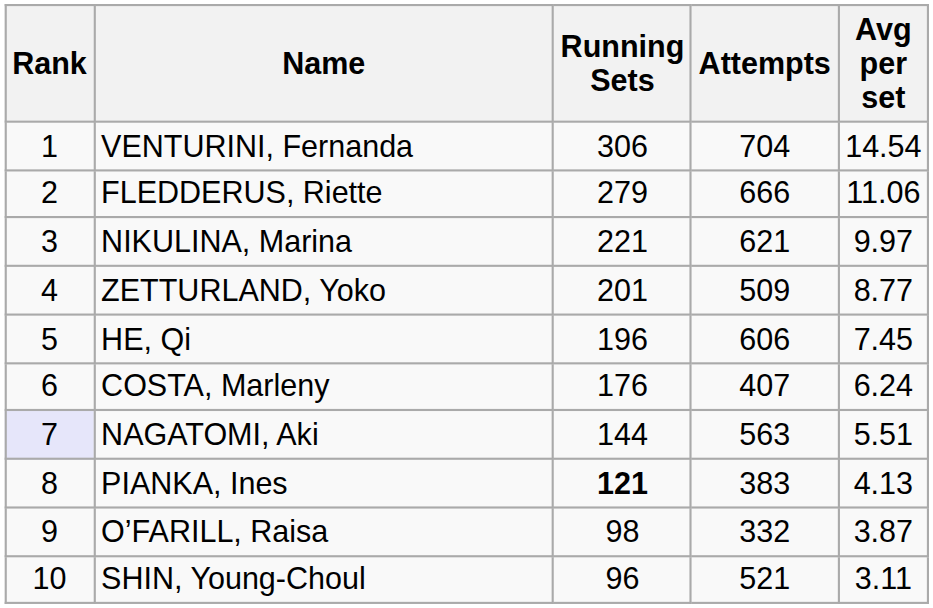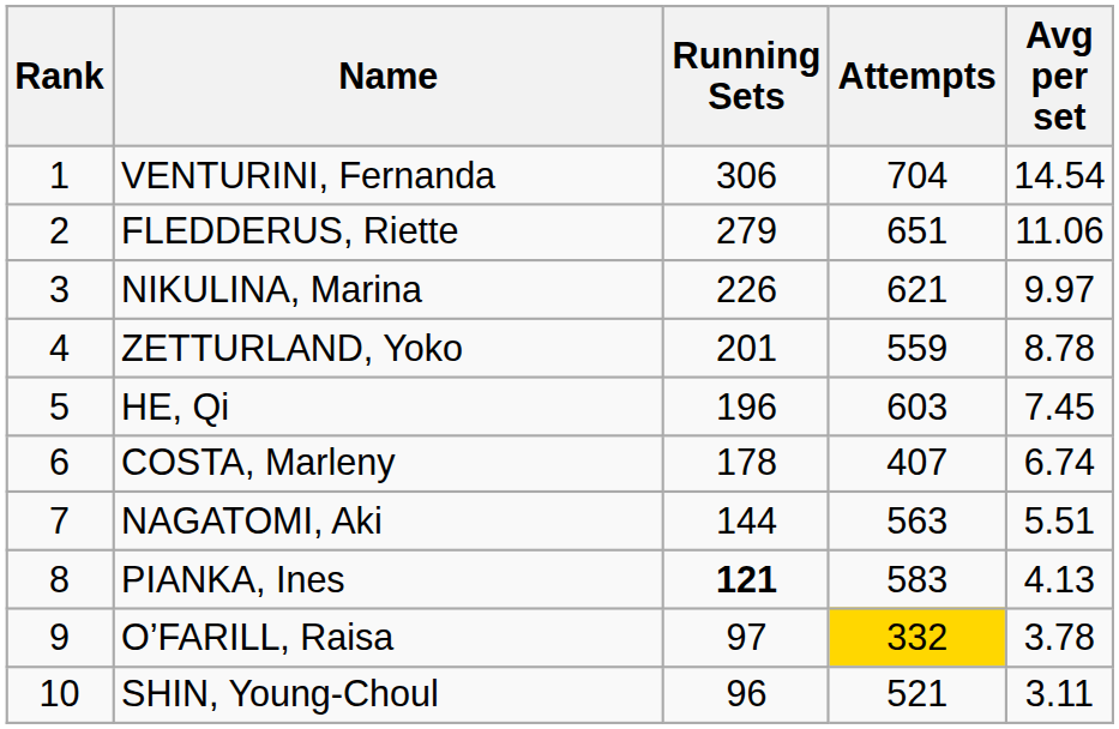FLEDDERUS, Riette | Attempts: 666 -> 651
NIKULINA, Marina | Running Sets: 221 -> 226
ZETTURLAND, Yoko | Attempts: 509 -> 559
ZETTURLAND, Yoko | Avg per set: 8.77 -> 8.78
HE, Qi | Attempts: 606 -> 603
COSTA, Marleny | Running Sets: 176 -> 178
COSTA, Marleny | Avg per set: 6.24 -> 6.74
NAGATOMI, Aki | Rank: lavender background -> no background
PIANKA, Ines | Attempts: 383 -> 583
O’FARILL, Raisa | Running Sets: 98 -> 97
O’FARILL, Raisa | Attempts: no background -> gold background
O’FARILL, Raisa | Avg per set: 3.87 -> 3.78
